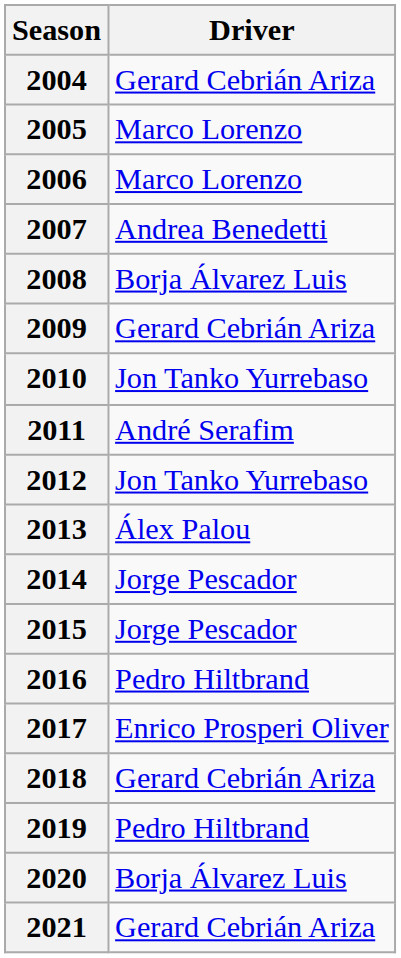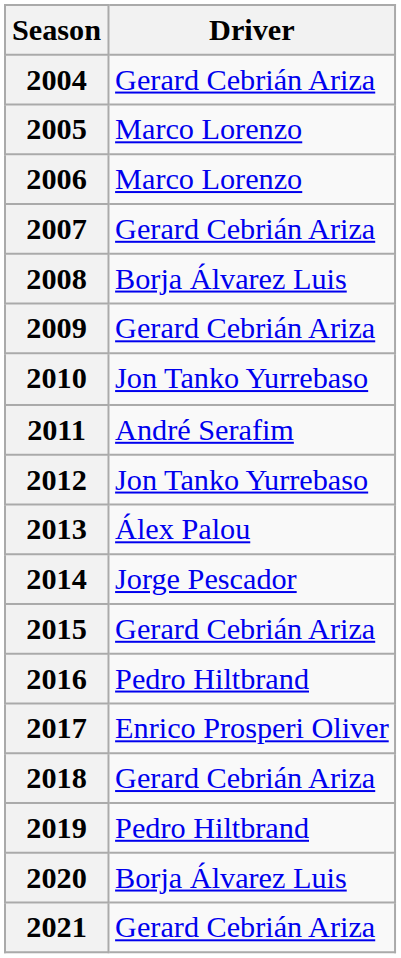2007 | Driver: Andrea Benedetti -> Gerard Cebrián Ariza
2015 | Driver: Jorge Pescador -> Gerard Cebrián Ariza
